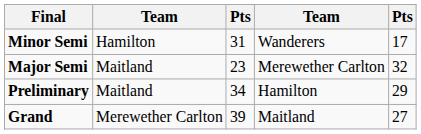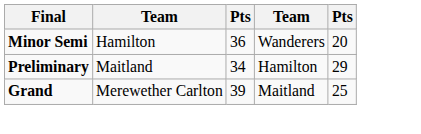Minor Semi | column 3: 31 -> 36
Minor Semi | column 5: 17 -> 20
- row: Major Semi | Maitland | 23 | Merewether Carlton | 32
Grand | column 5: 27 -> 25
